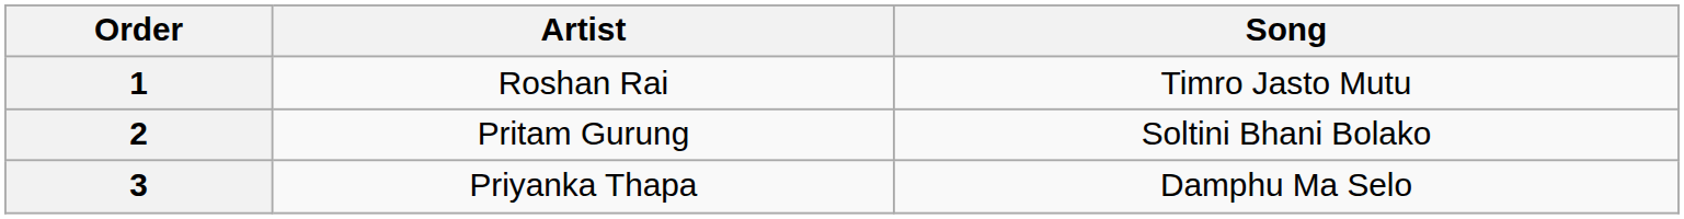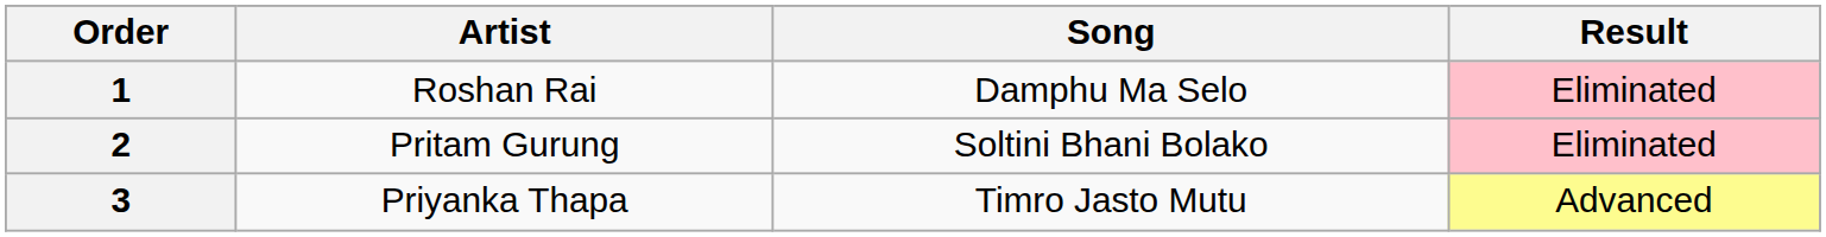+ column: Result | Eliminated | Eliminated | Advanced
1 | Song: Timro Jasto Mutu -> Damphu Ma Selo
3 | Song: Damphu Ma Selo -> Timro Jasto Mutu
